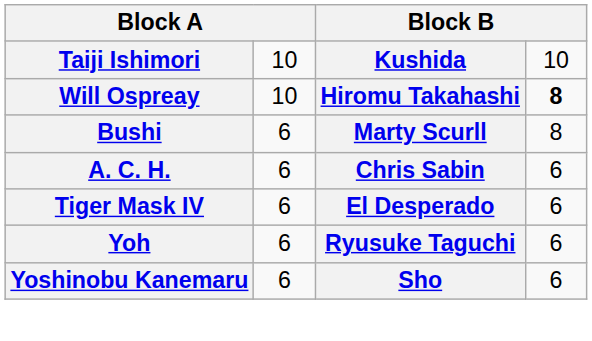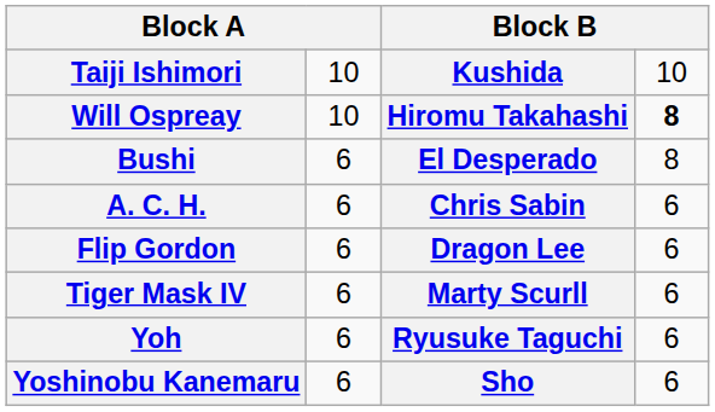Bushi | column 3: Marty Scurll -> El Desperado
+ row: Flip Gordon | 6 | Dragon Lee | 6
Tiger Mask IV | column 3: El Desperado -> Marty Scurll
